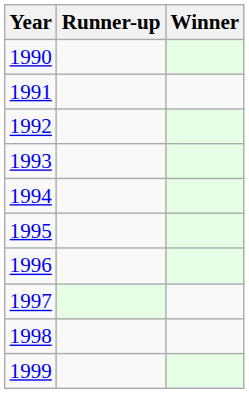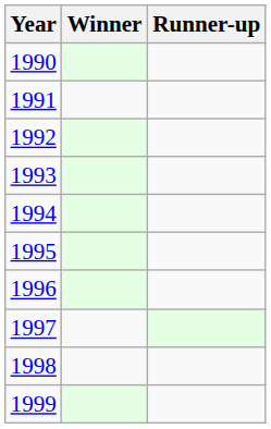columns swapped: Winner <-> Runner-up
